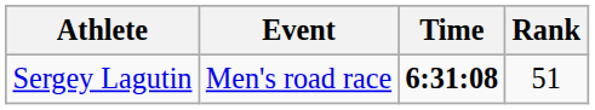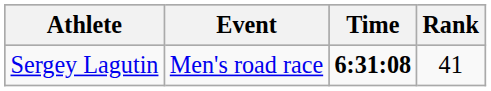Sergey Lagutin | Rank: 51 -> 41
